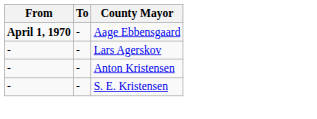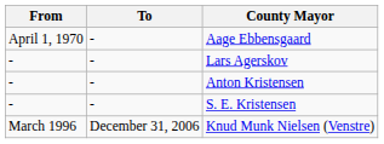Aage Ebbensgaard | From: bold -> normal
+ row: March 1996 | December 31, 2006 | Knud Munk Nielsen (Venstre)
